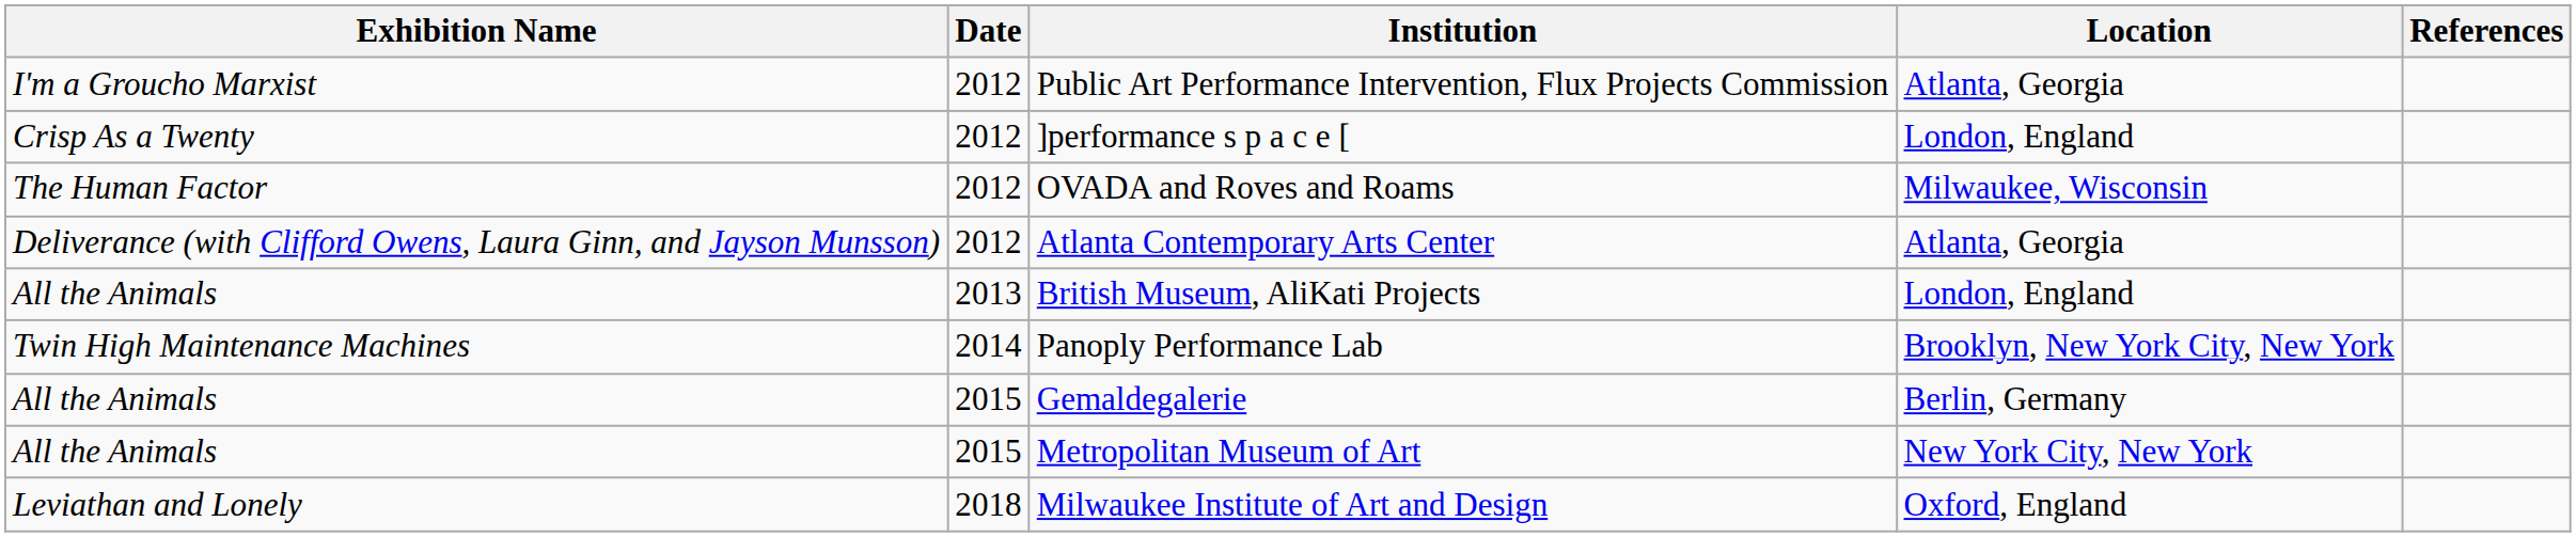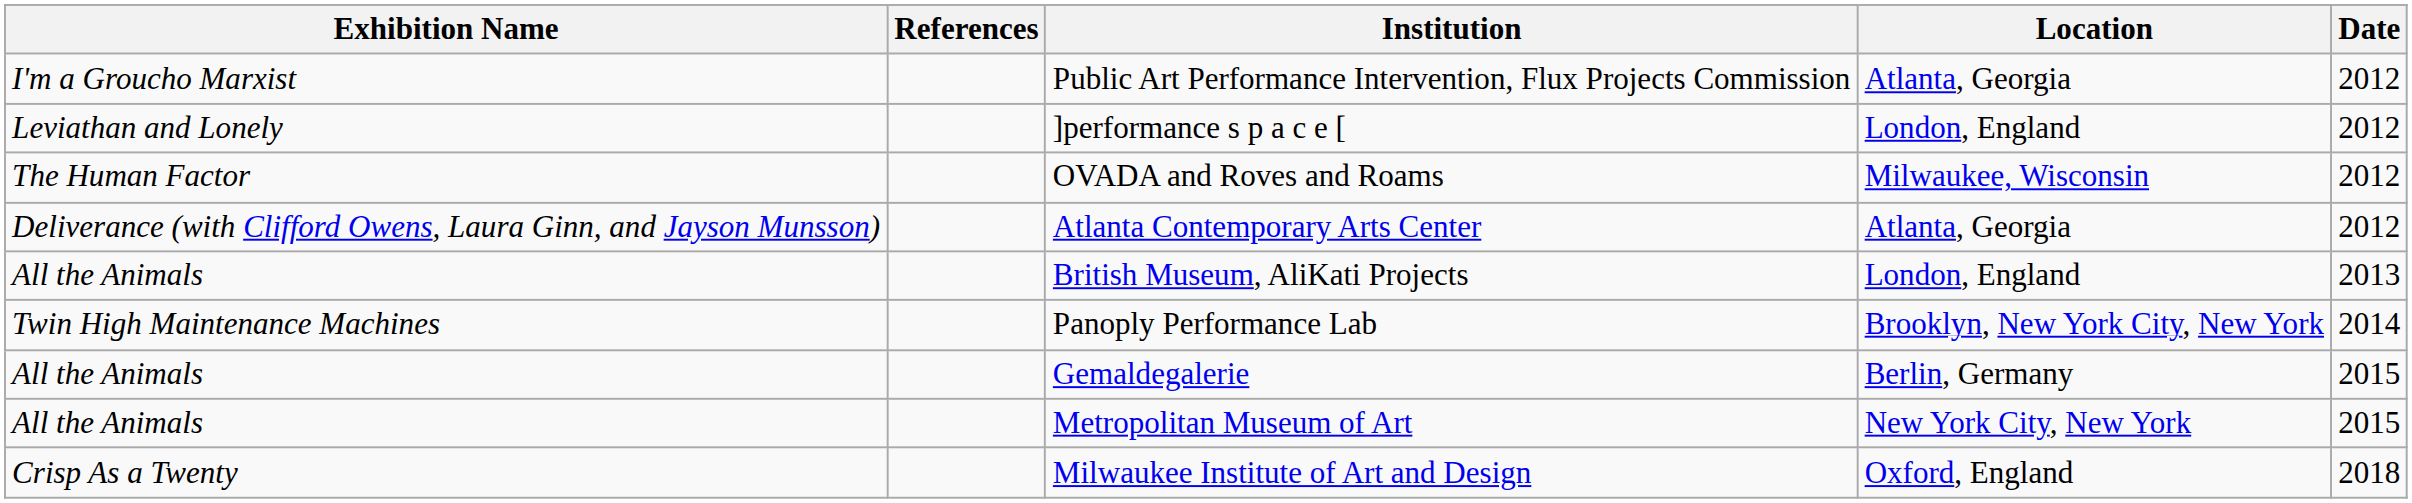columns swapped: Date <-> References
]performance s p a c e [ | Exhibition Name: Crisp As a Twenty -> Leviathan and Lonely
Milwaukee Institute of Art and Design | Exhibition Name: Leviathan and Lonely -> Crisp As a Twenty
